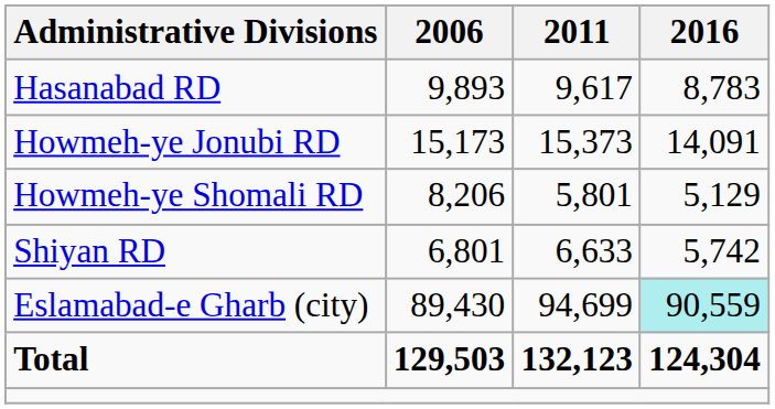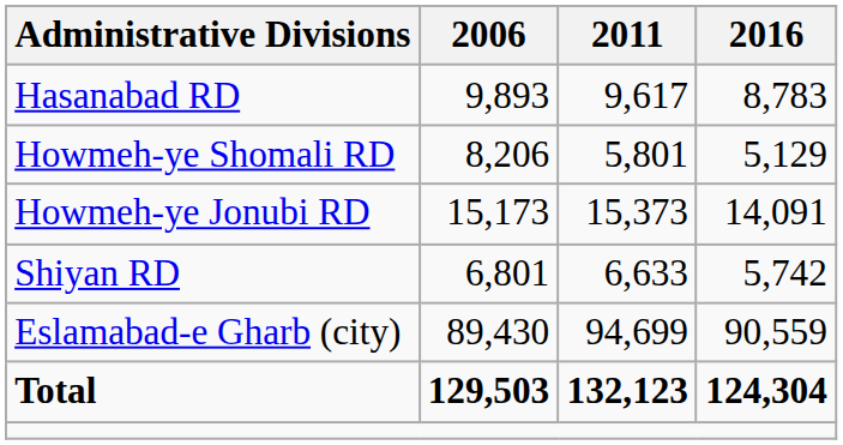rows swapped: Howmeh-ye Jonubi RD <-> Howmeh-ye Shomali RD
Eslamabad-e Gharb (city) | 2016: paleturquoise background -> no background
